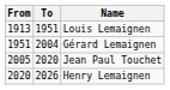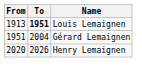Louis Lemaignen | To: normal -> bold
- row: 2005 | 2020 | Jean Paul Touchet
